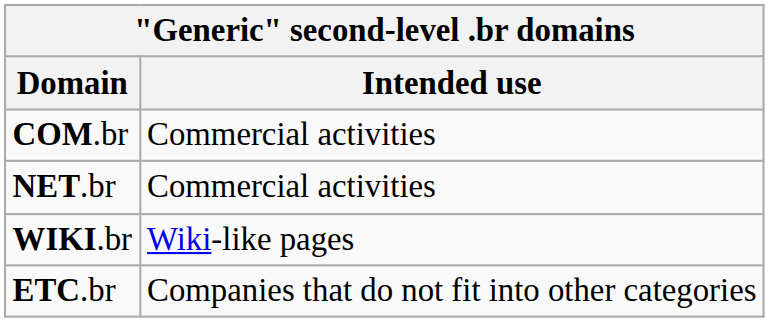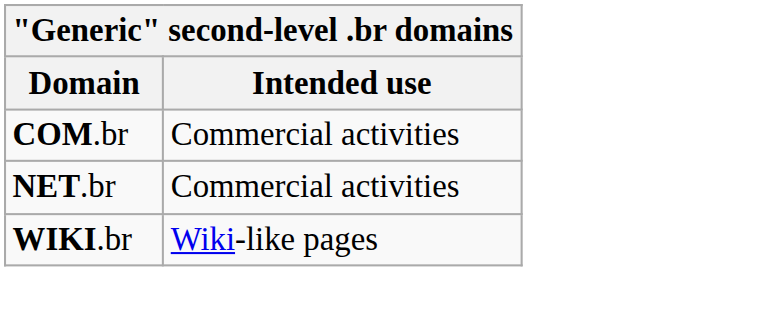- row: ETC.br | Companies that do not fit into other categories
